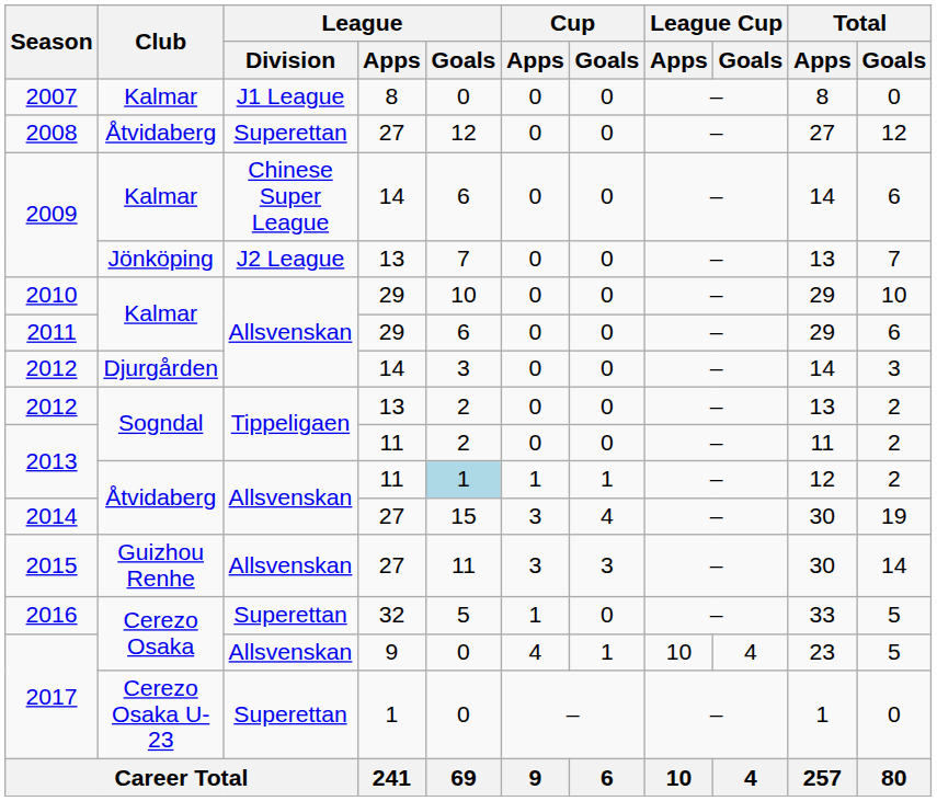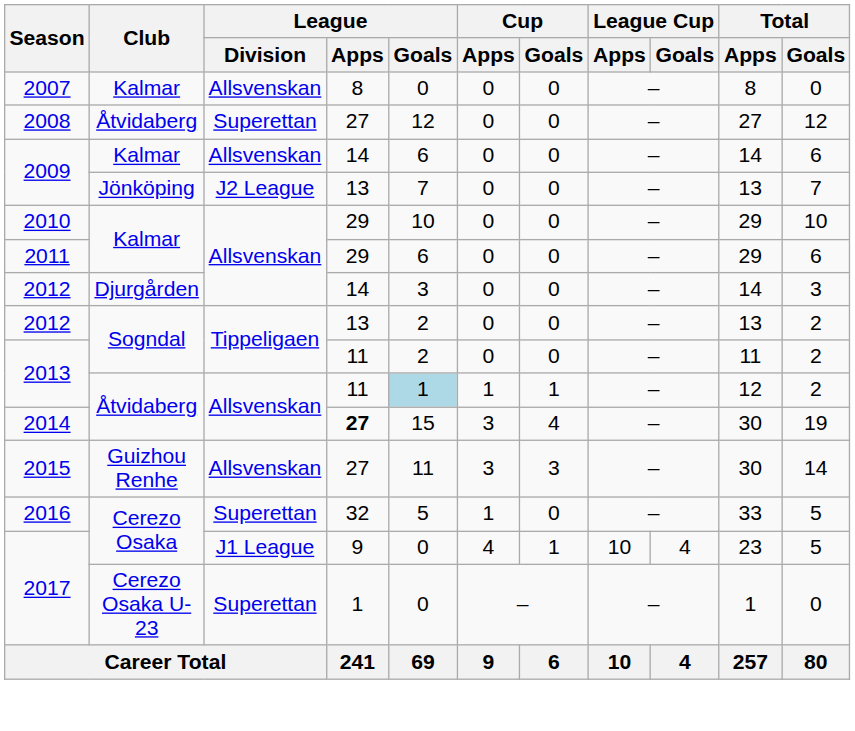2007 | League / Division: J1 League -> Allsvenskan
2009 / Kalmar | League / Division: Chinese Super League -> Allsvenskan
2014 | League / Apps: normal -> bold
2017 / Cerezo Osaka | League / Division: Allsvenskan -> J1 League
